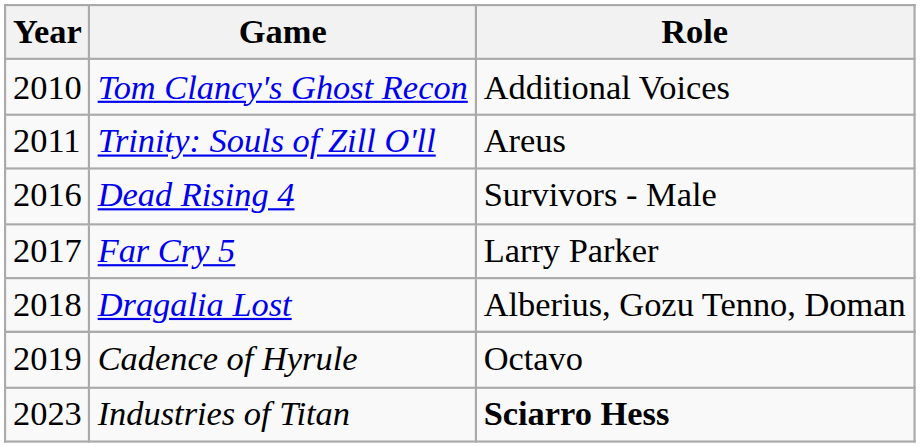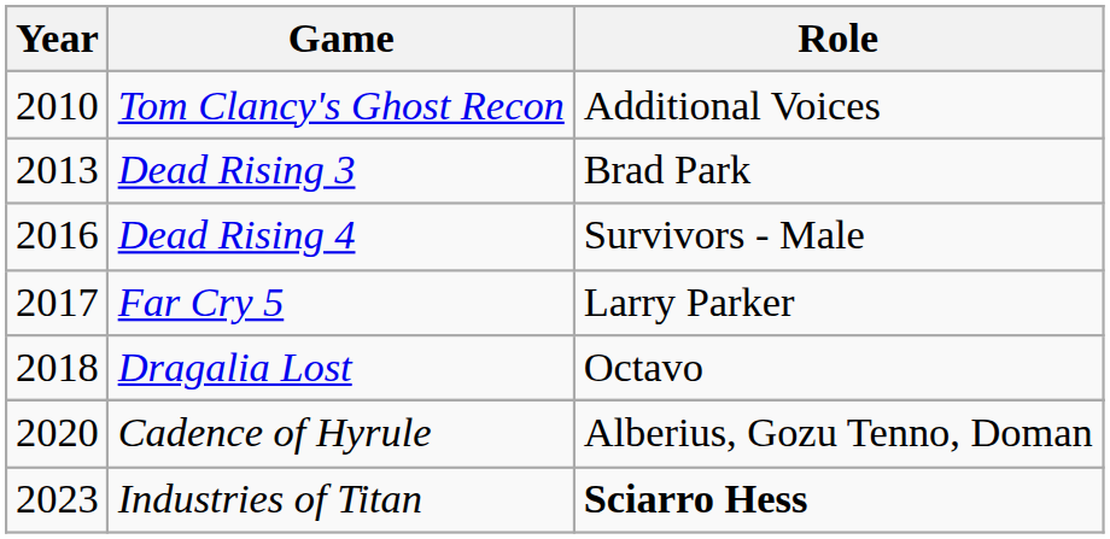- row: 2011 | Trinity: Souls of Zill O'll | Areus
+ row: 2013 | Dead Rising 3 | Brad Park
Dragalia Lost | Role: Alberius, Gozu Tenno, Doman -> Octavo
Cadence of Hyrule | Year: 2019 -> 2020
Cadence of Hyrule | Role: Octavo -> Alberius, Gozu Tenno, Doman
